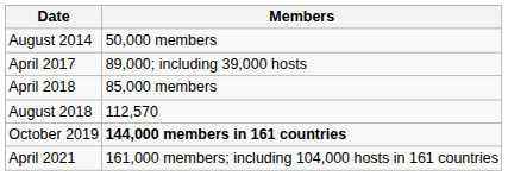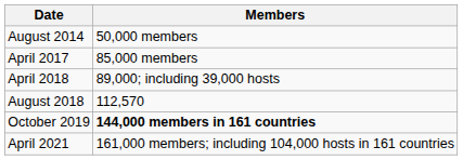April 2017 | Members: 89,000; including 39,000 hosts -> 85,000 members
April 2018 | Members: 85,000 members -> 89,000; including 39,000 hosts
